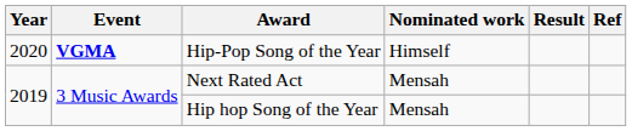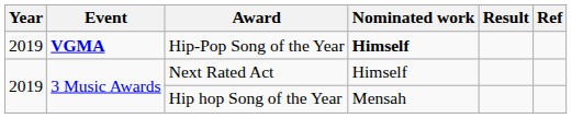Hip-Pop Song of the Year | Year: 2020 -> 2019
Hip-Pop Song of the Year | Nominated work: normal -> bold
Next Rated Act | Nominated work: Mensah -> Himself
